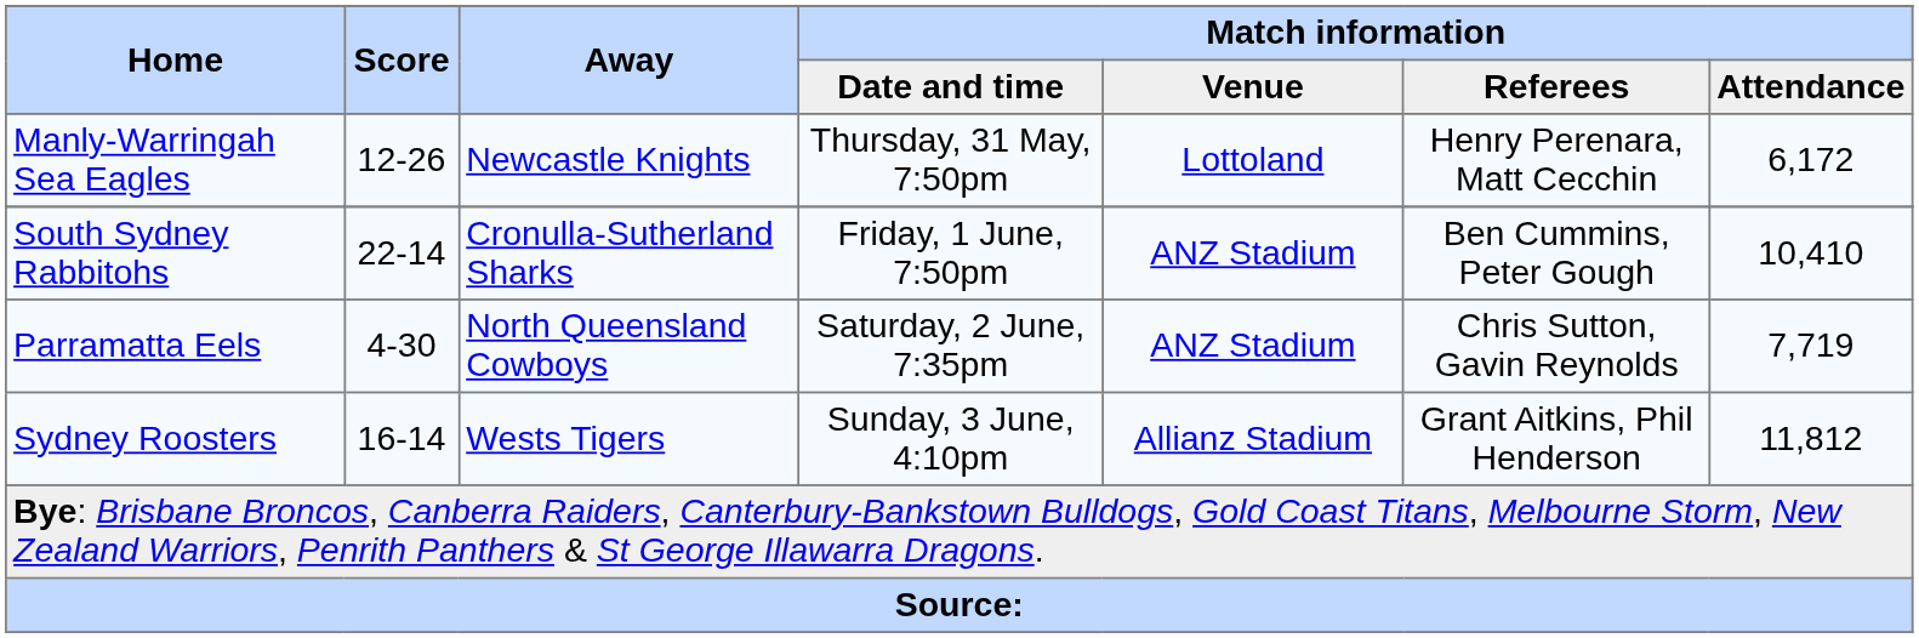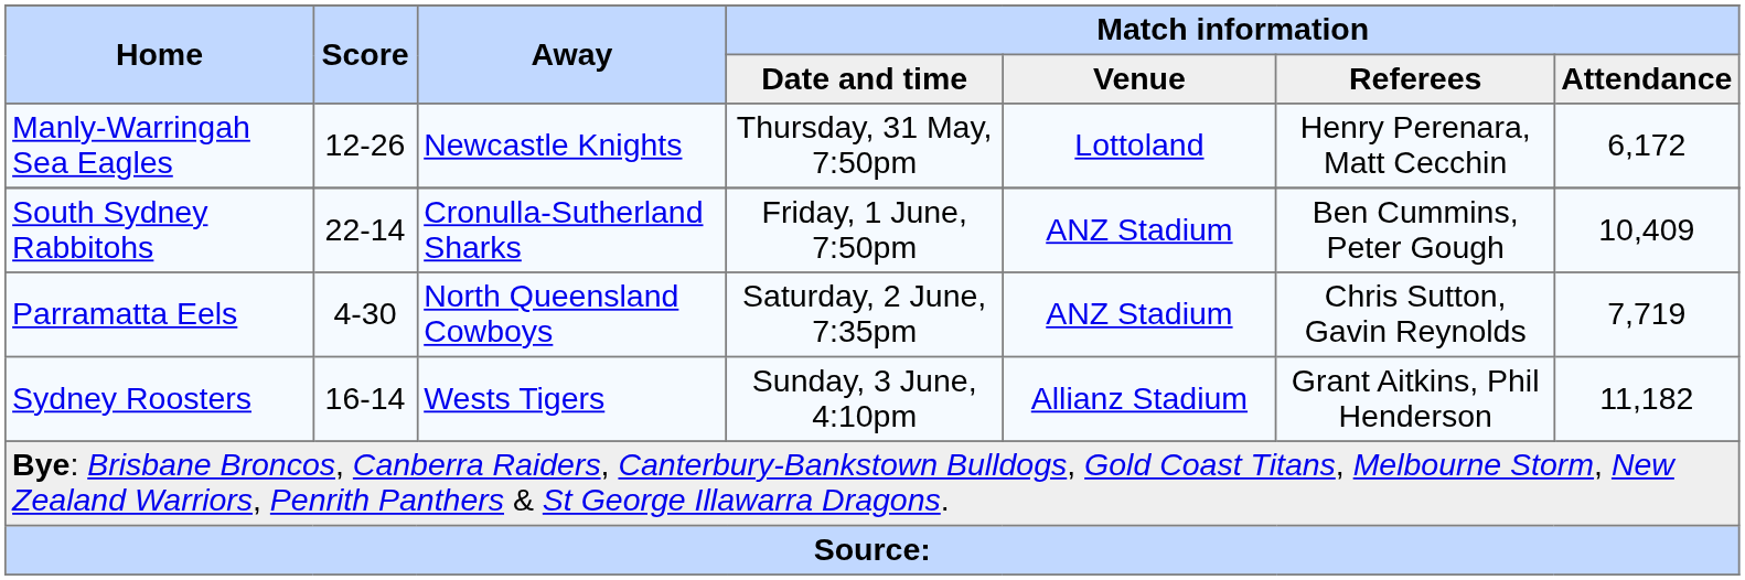South Sydney Rabbitohs | Match information / Attendance: 10,410 -> 10,409
Sydney Roosters | Match information / Attendance: 11,812 -> 11,182
